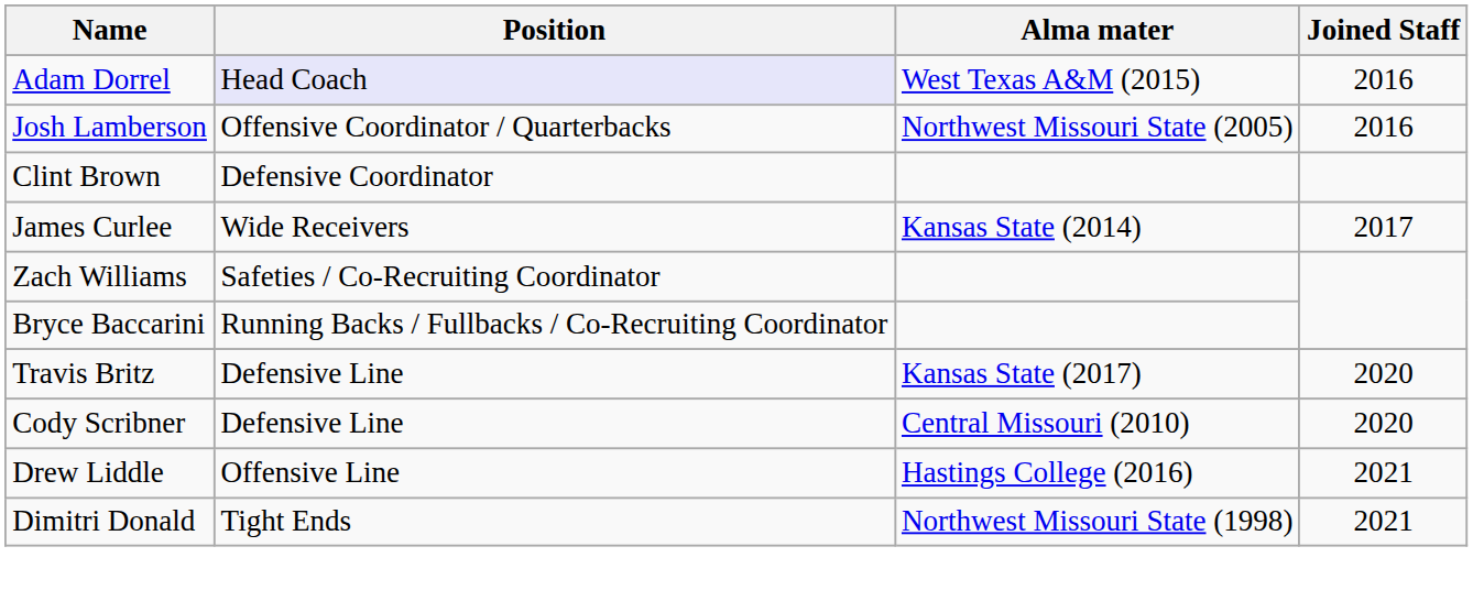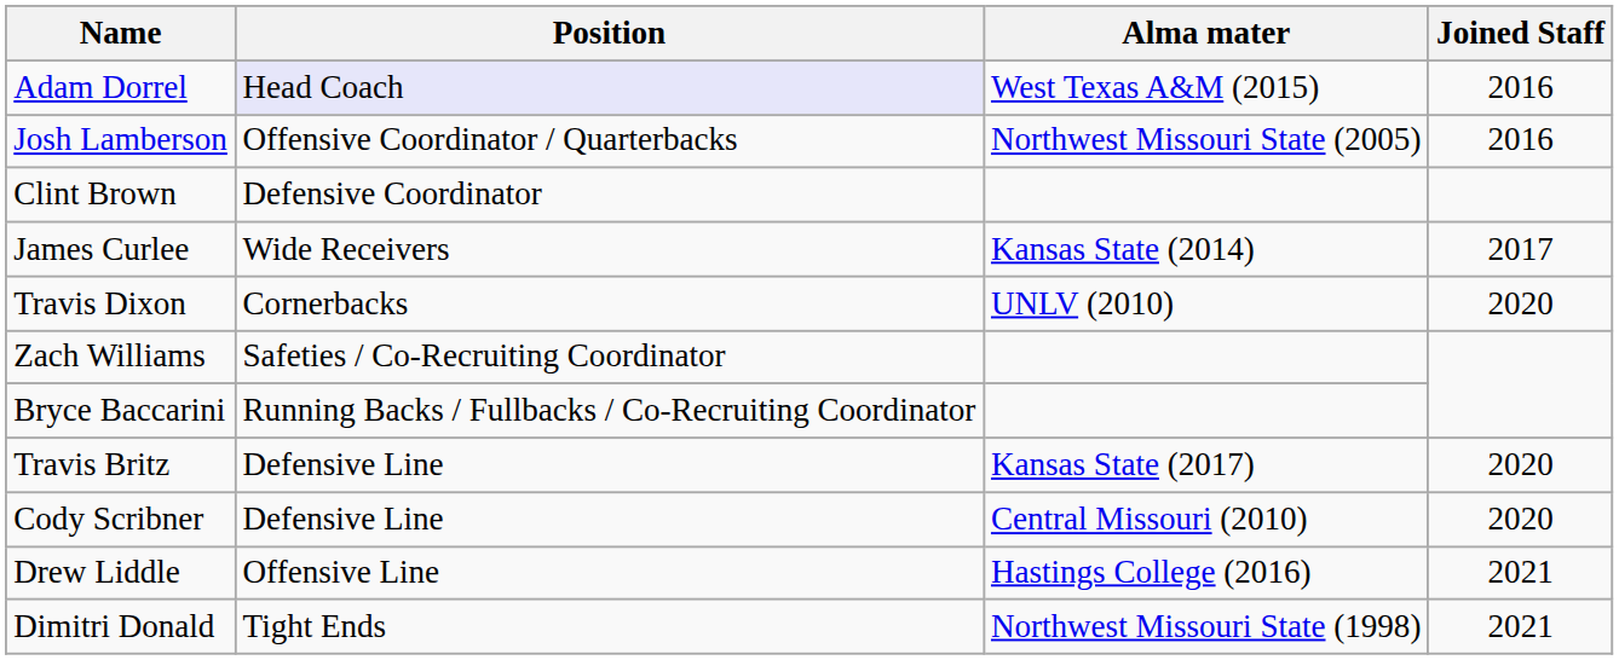+ row: Travis Dixon | Cornerbacks | UNLV (2010) | 2020
